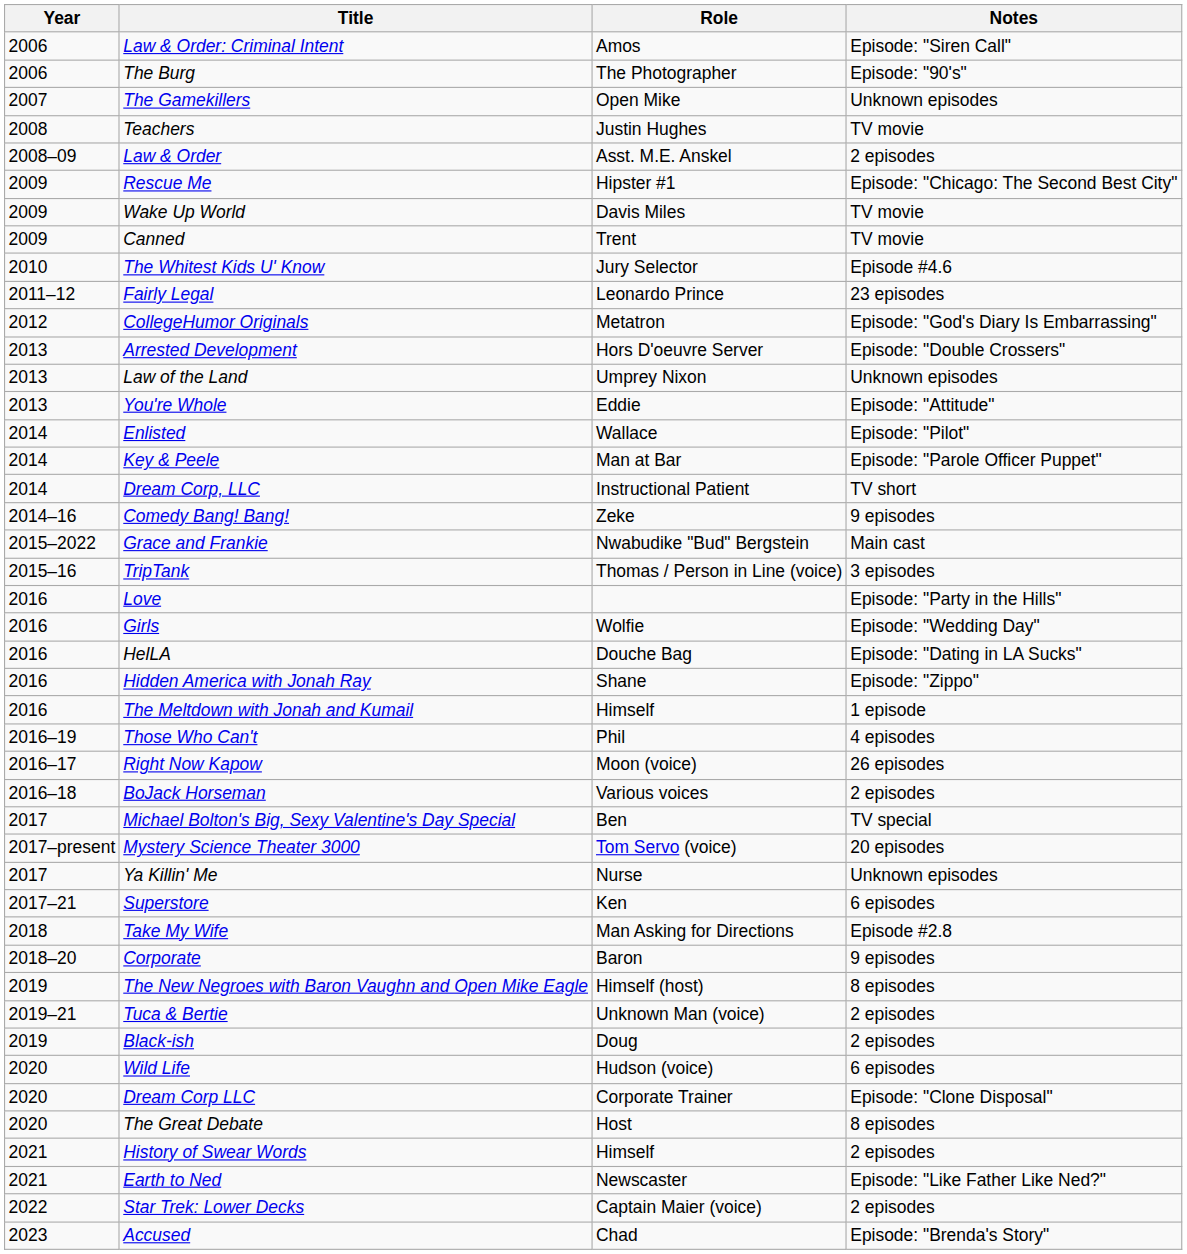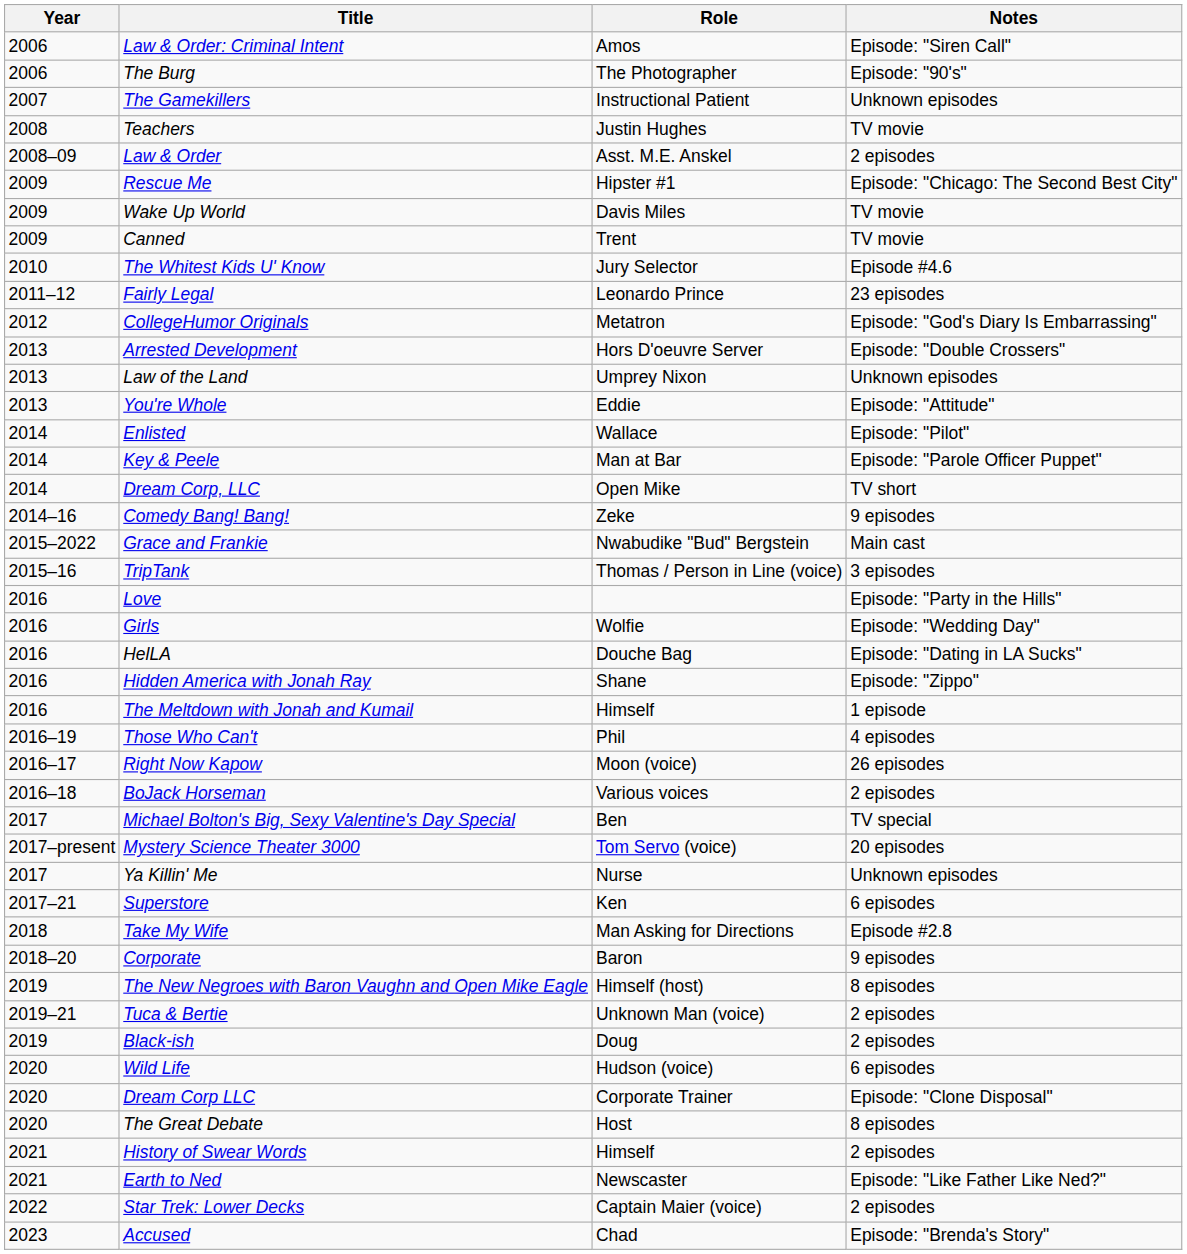The Gamekillers | Role: Open Mike -> Instructional Patient
Dream Corp, LLC | Role: Instructional Patient -> Open Mike
